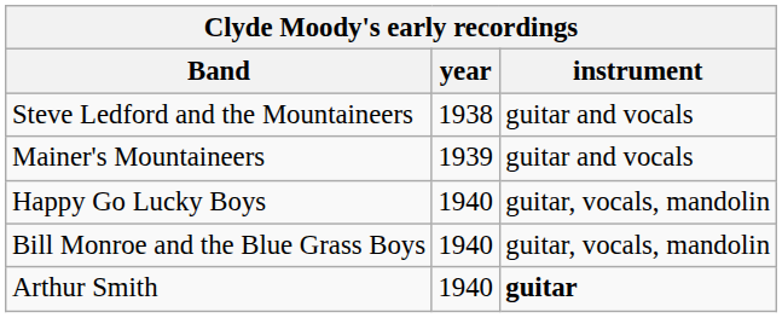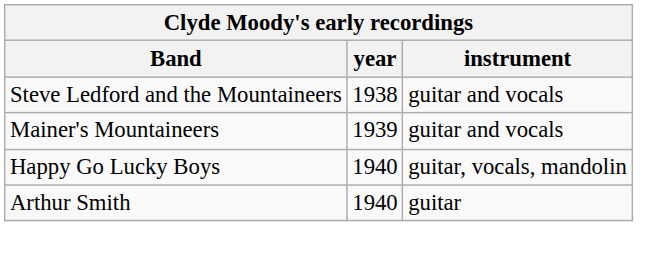- row: Bill Monroe and the Blue Grass Boys | 1940 | guitar, vocals, mandolin
Arthur Smith | instrument: bold -> normal
